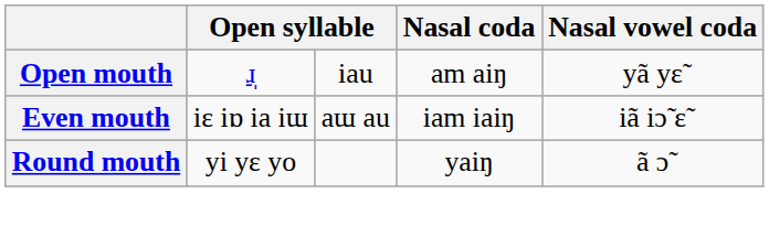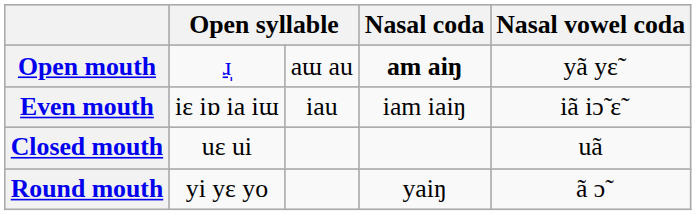Open mouth | column 3: iau -> aɯ au
Open mouth | Nasal coda: normal -> bold
Even mouth | column 3: aɯ au -> iau
+ row: Closed mouth | uɛ ui | uã
